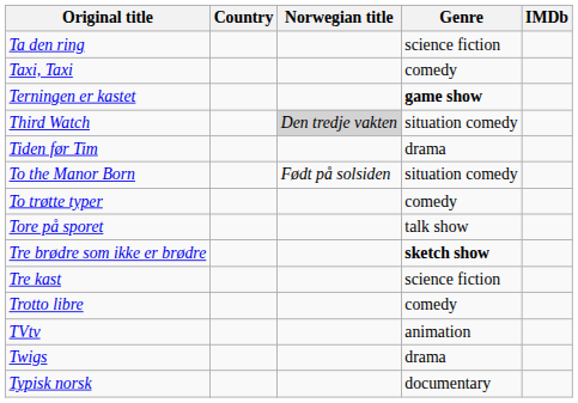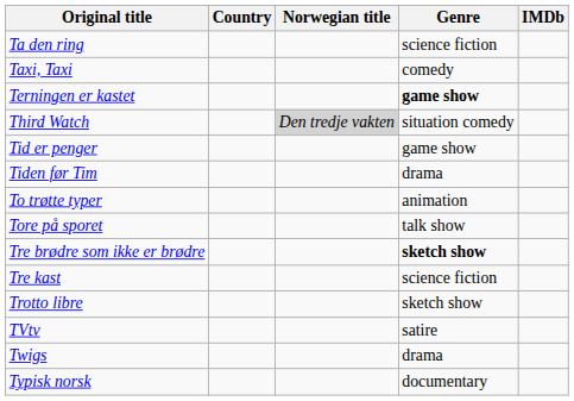+ row: Tid er penger | game show
- row: To the Manor Born | Født på solsiden | situation comedy
To trøtte typer | Genre: comedy -> animation
Trotto libre | Genre: comedy -> sketch show
TVtv | Genre: animation -> satire
